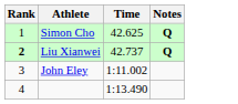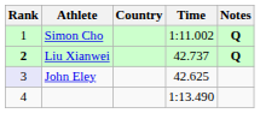+ column: Country
Simon Cho | Time: 42.625 -> 1:11.002
John Eley | Rank: no background -> lavender background
John Eley | Time: 1:11.002 -> 42.625
